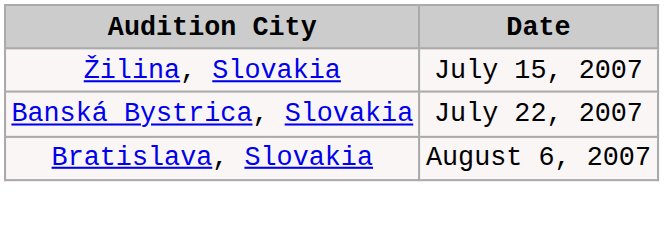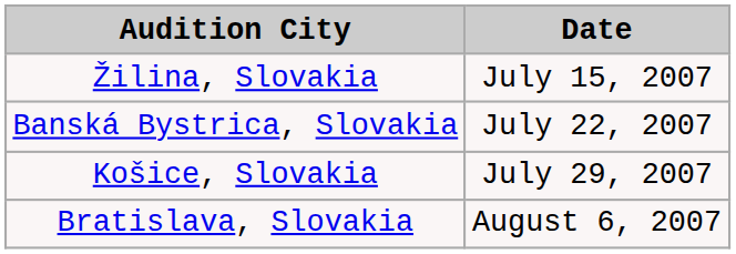+ row: Košice, Slovakia | July 29, 2007
